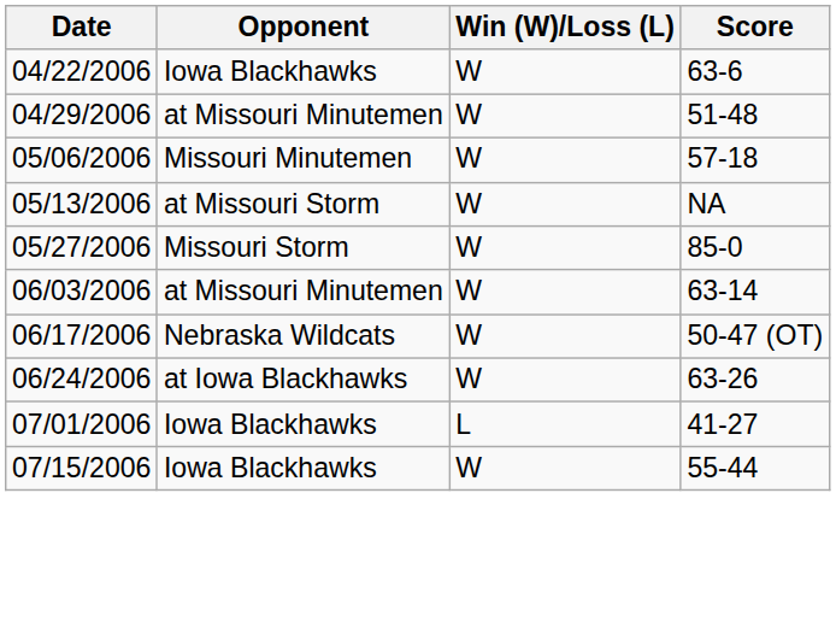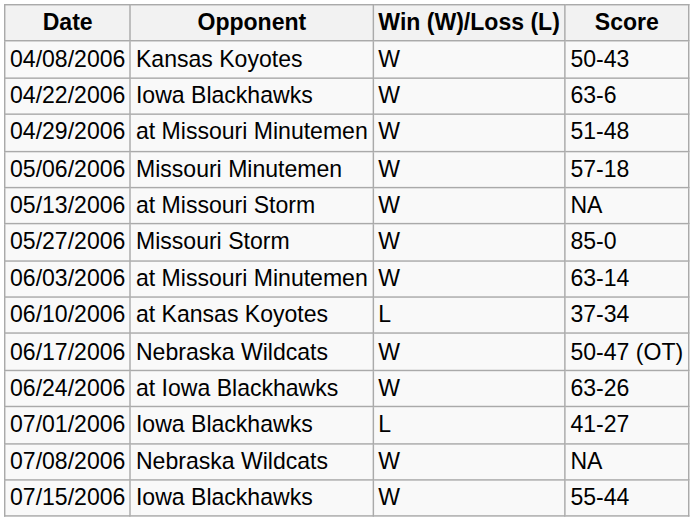+ row: 04/08/2006 | Kansas Koyotes | W | 50-43
+ row: 06/10/2006 | at Kansas Koyotes | L | 37-34
+ row: 07/08/2006 | Nebraska Wildcats | W | NA
